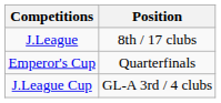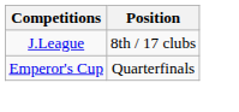- row: J.League Cup | GL-A 3rd / 4 clubs
